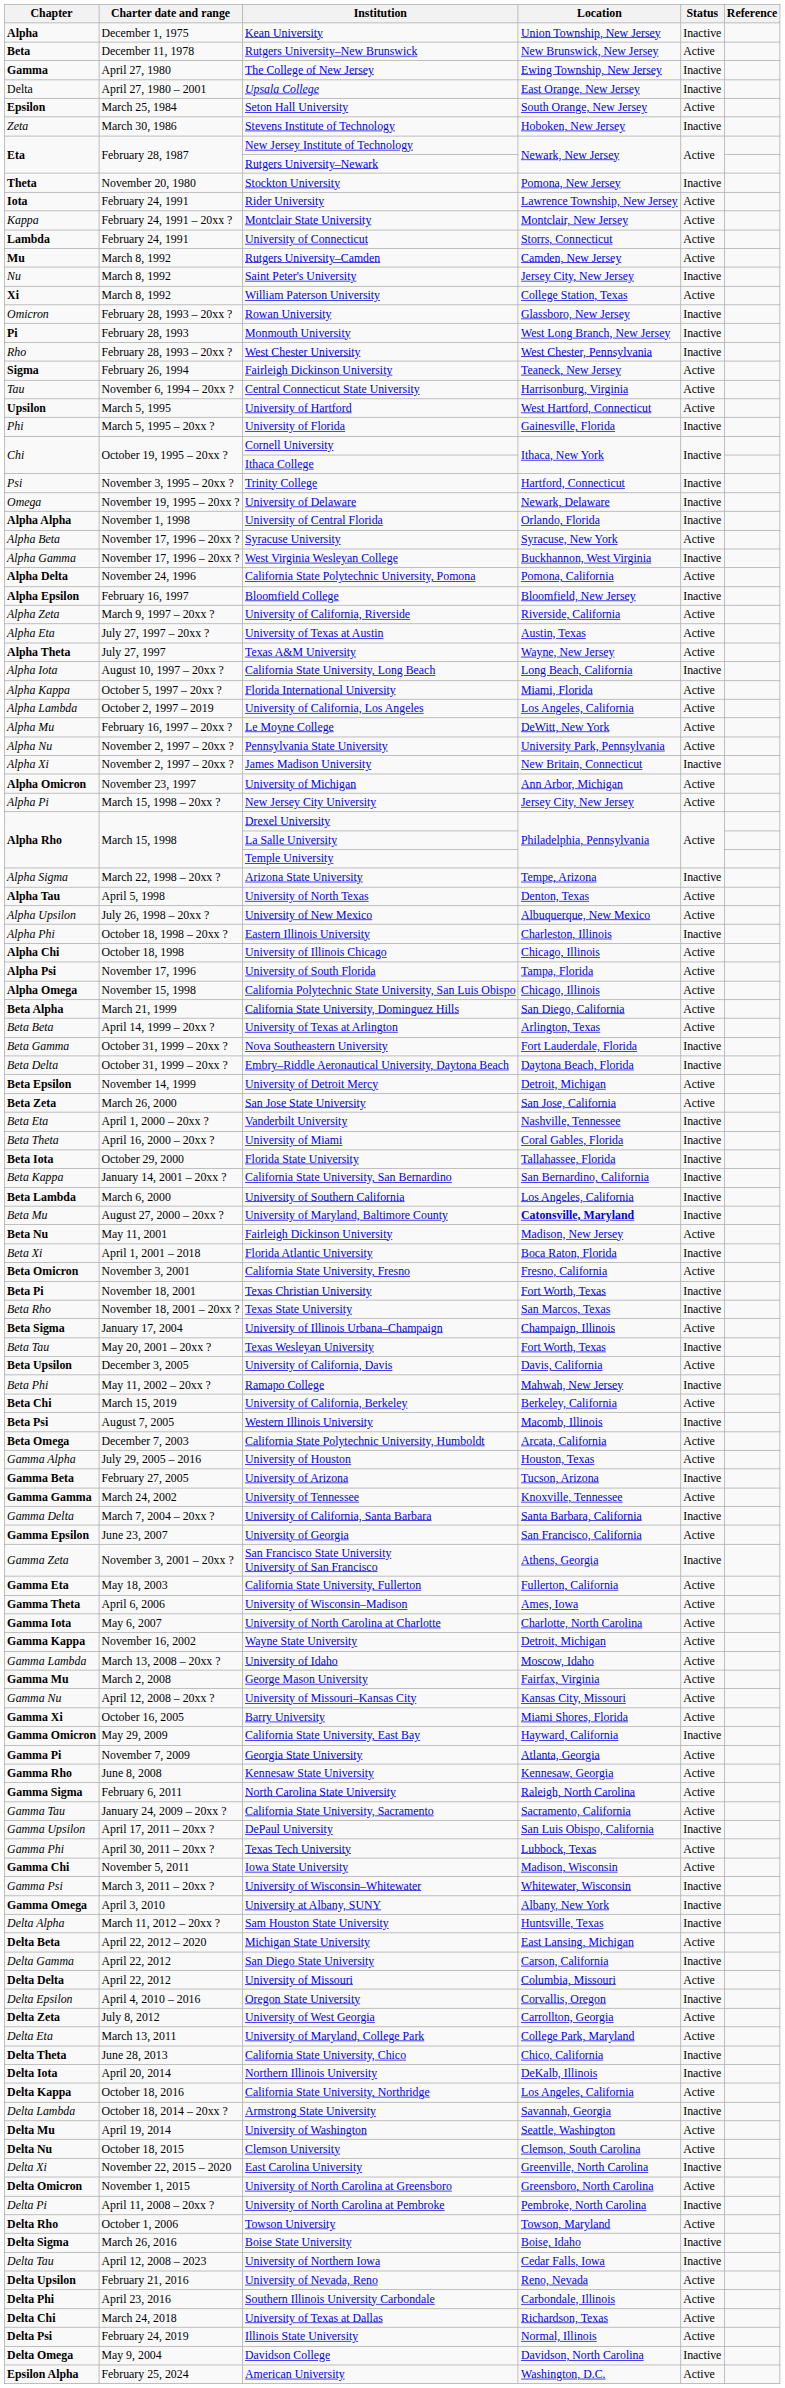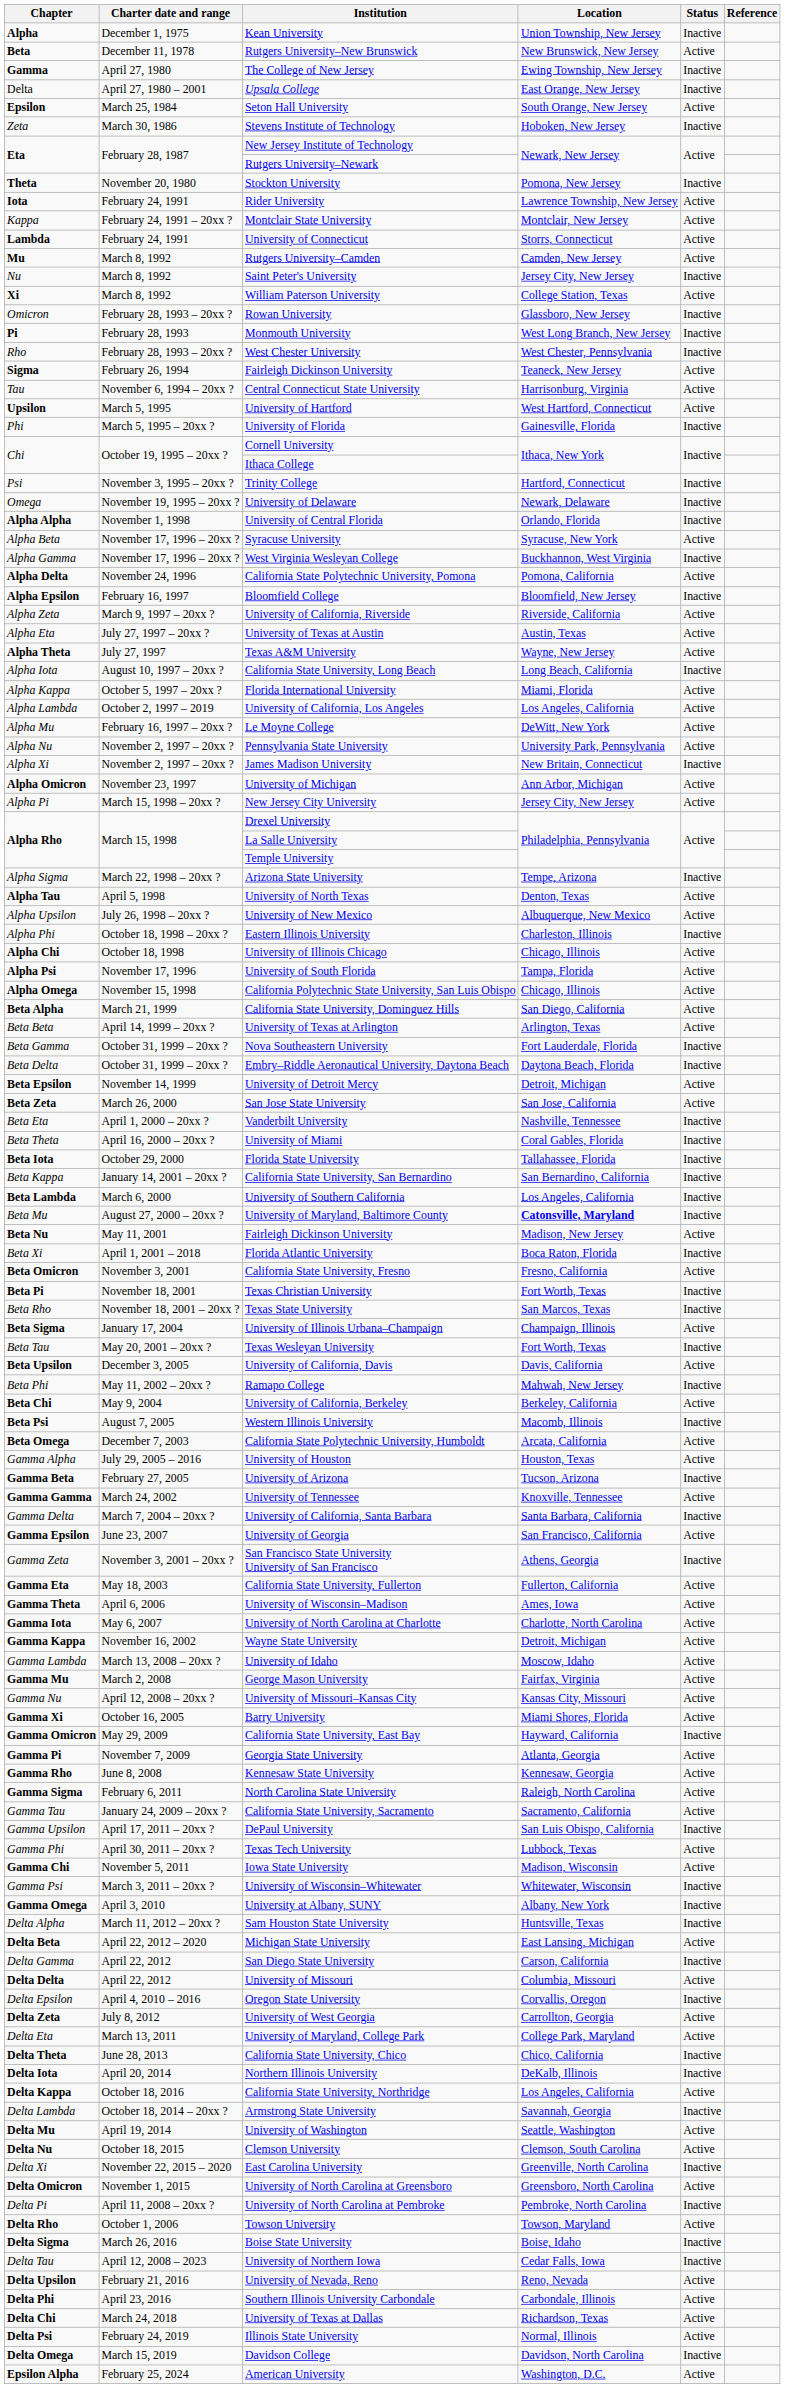University of California, Berkeley | Charter date and range: March 15, 2019 -> May 9, 2004
Davidson College | Charter date and range: May 9, 2004 -> March 15, 2019
